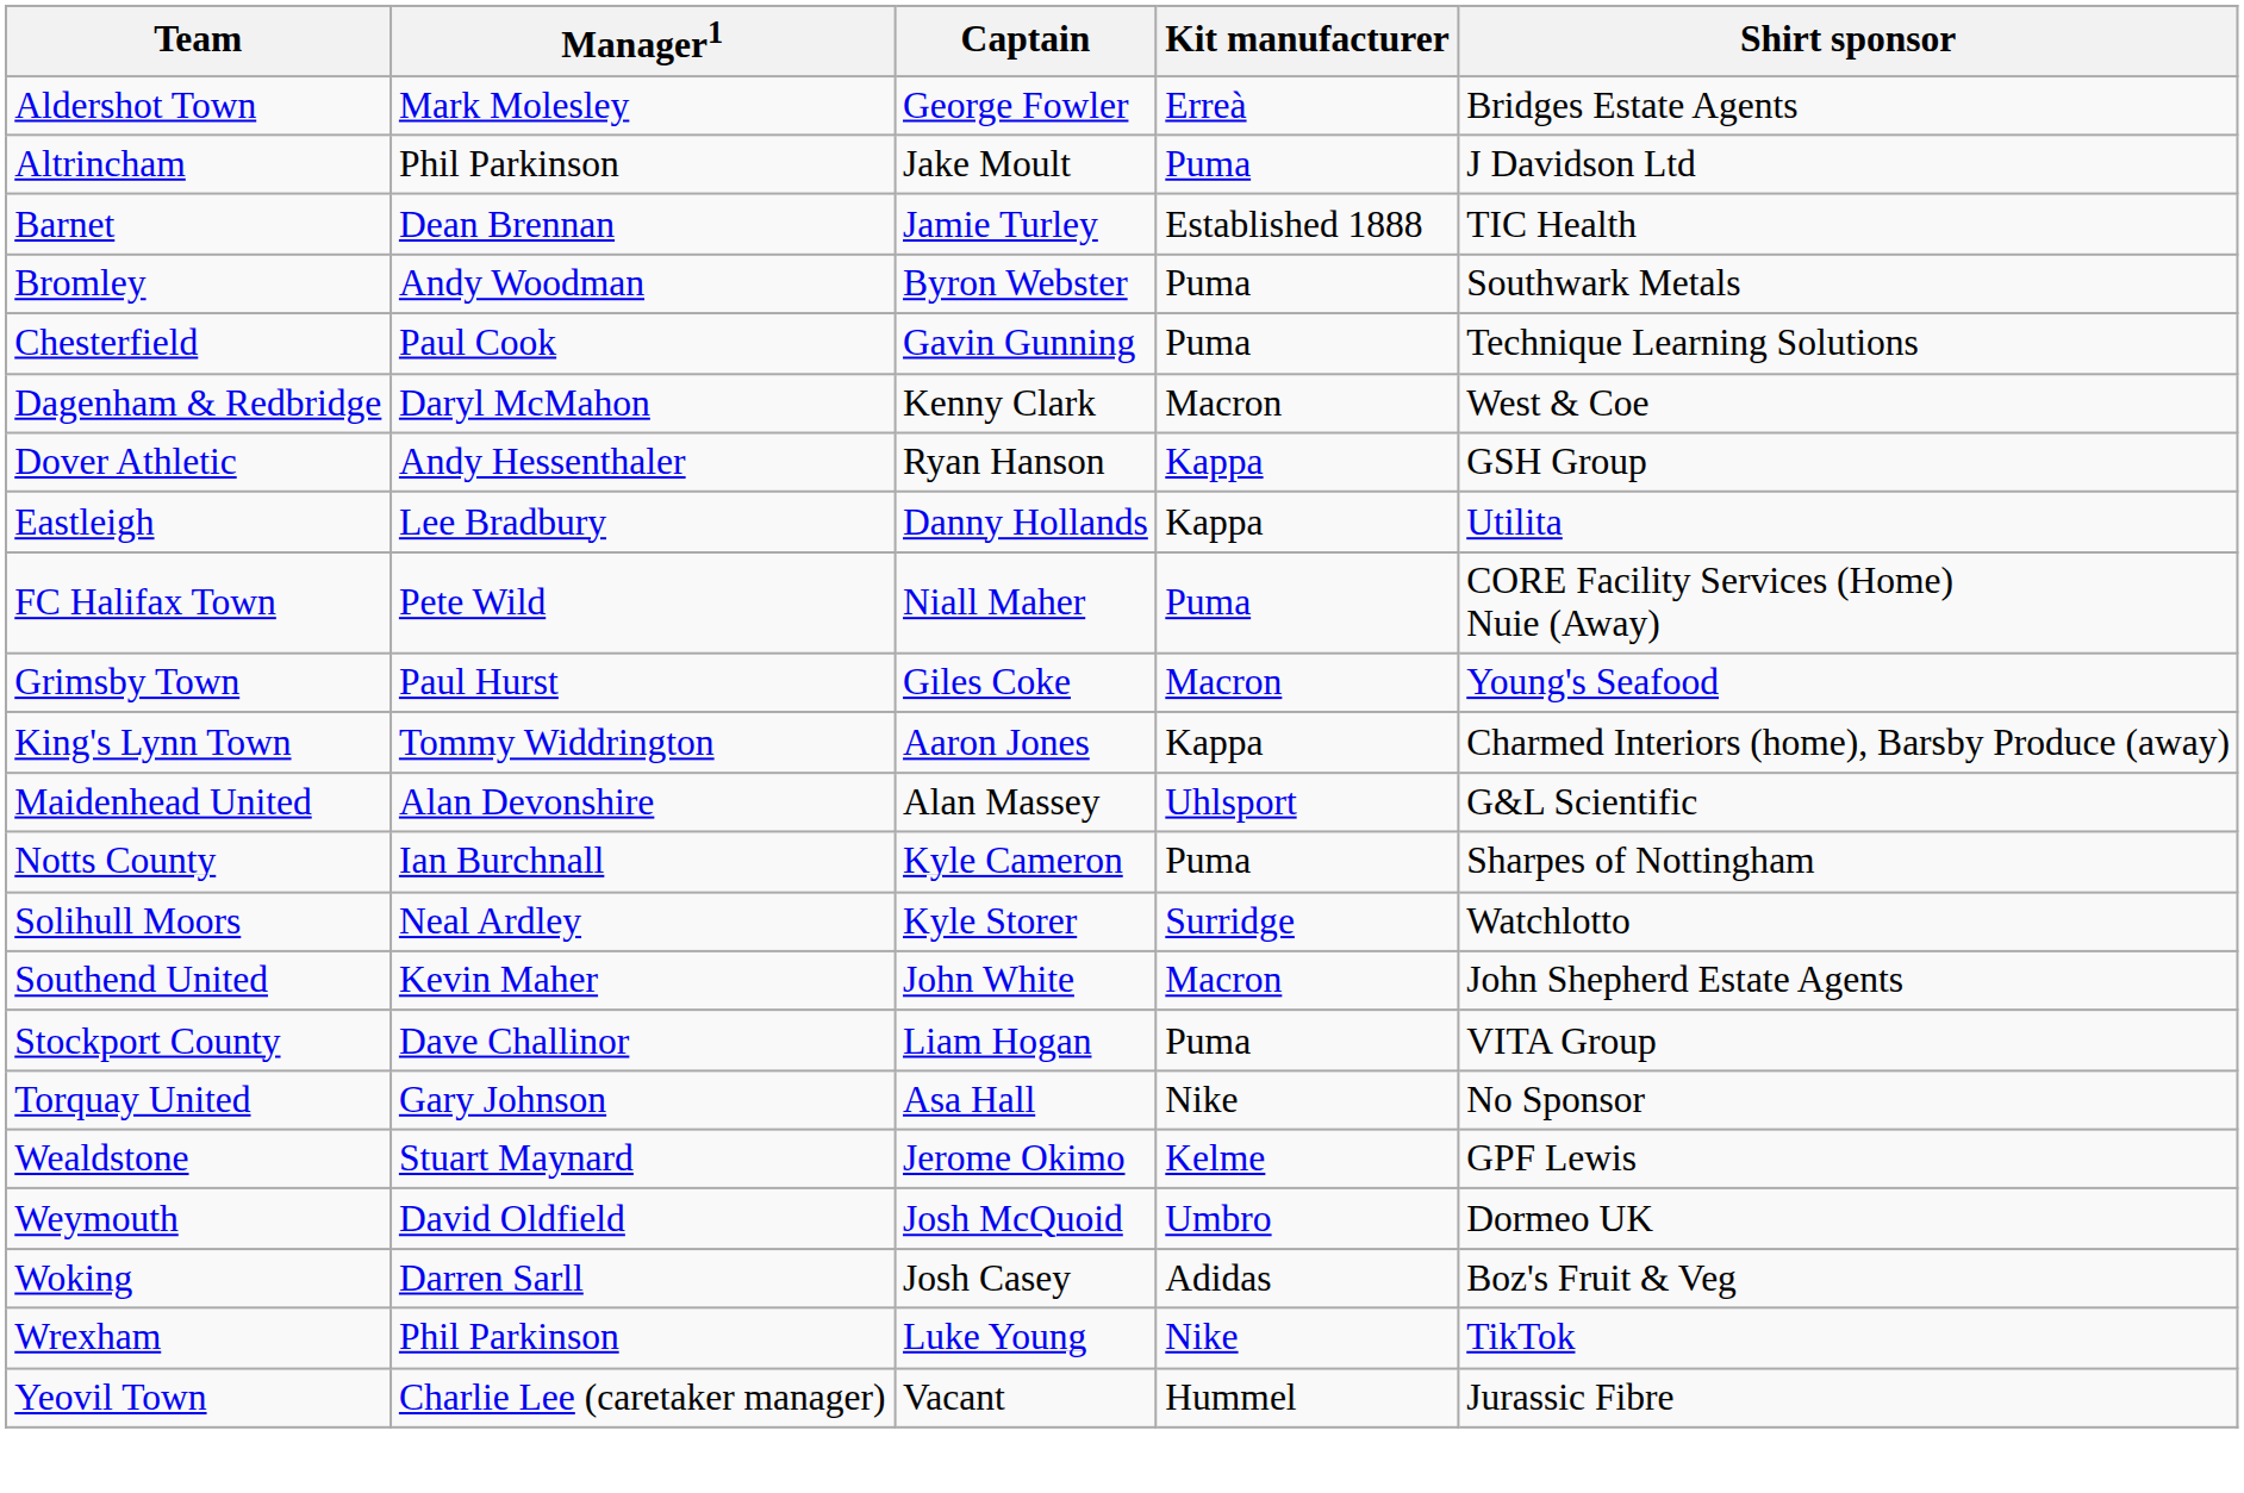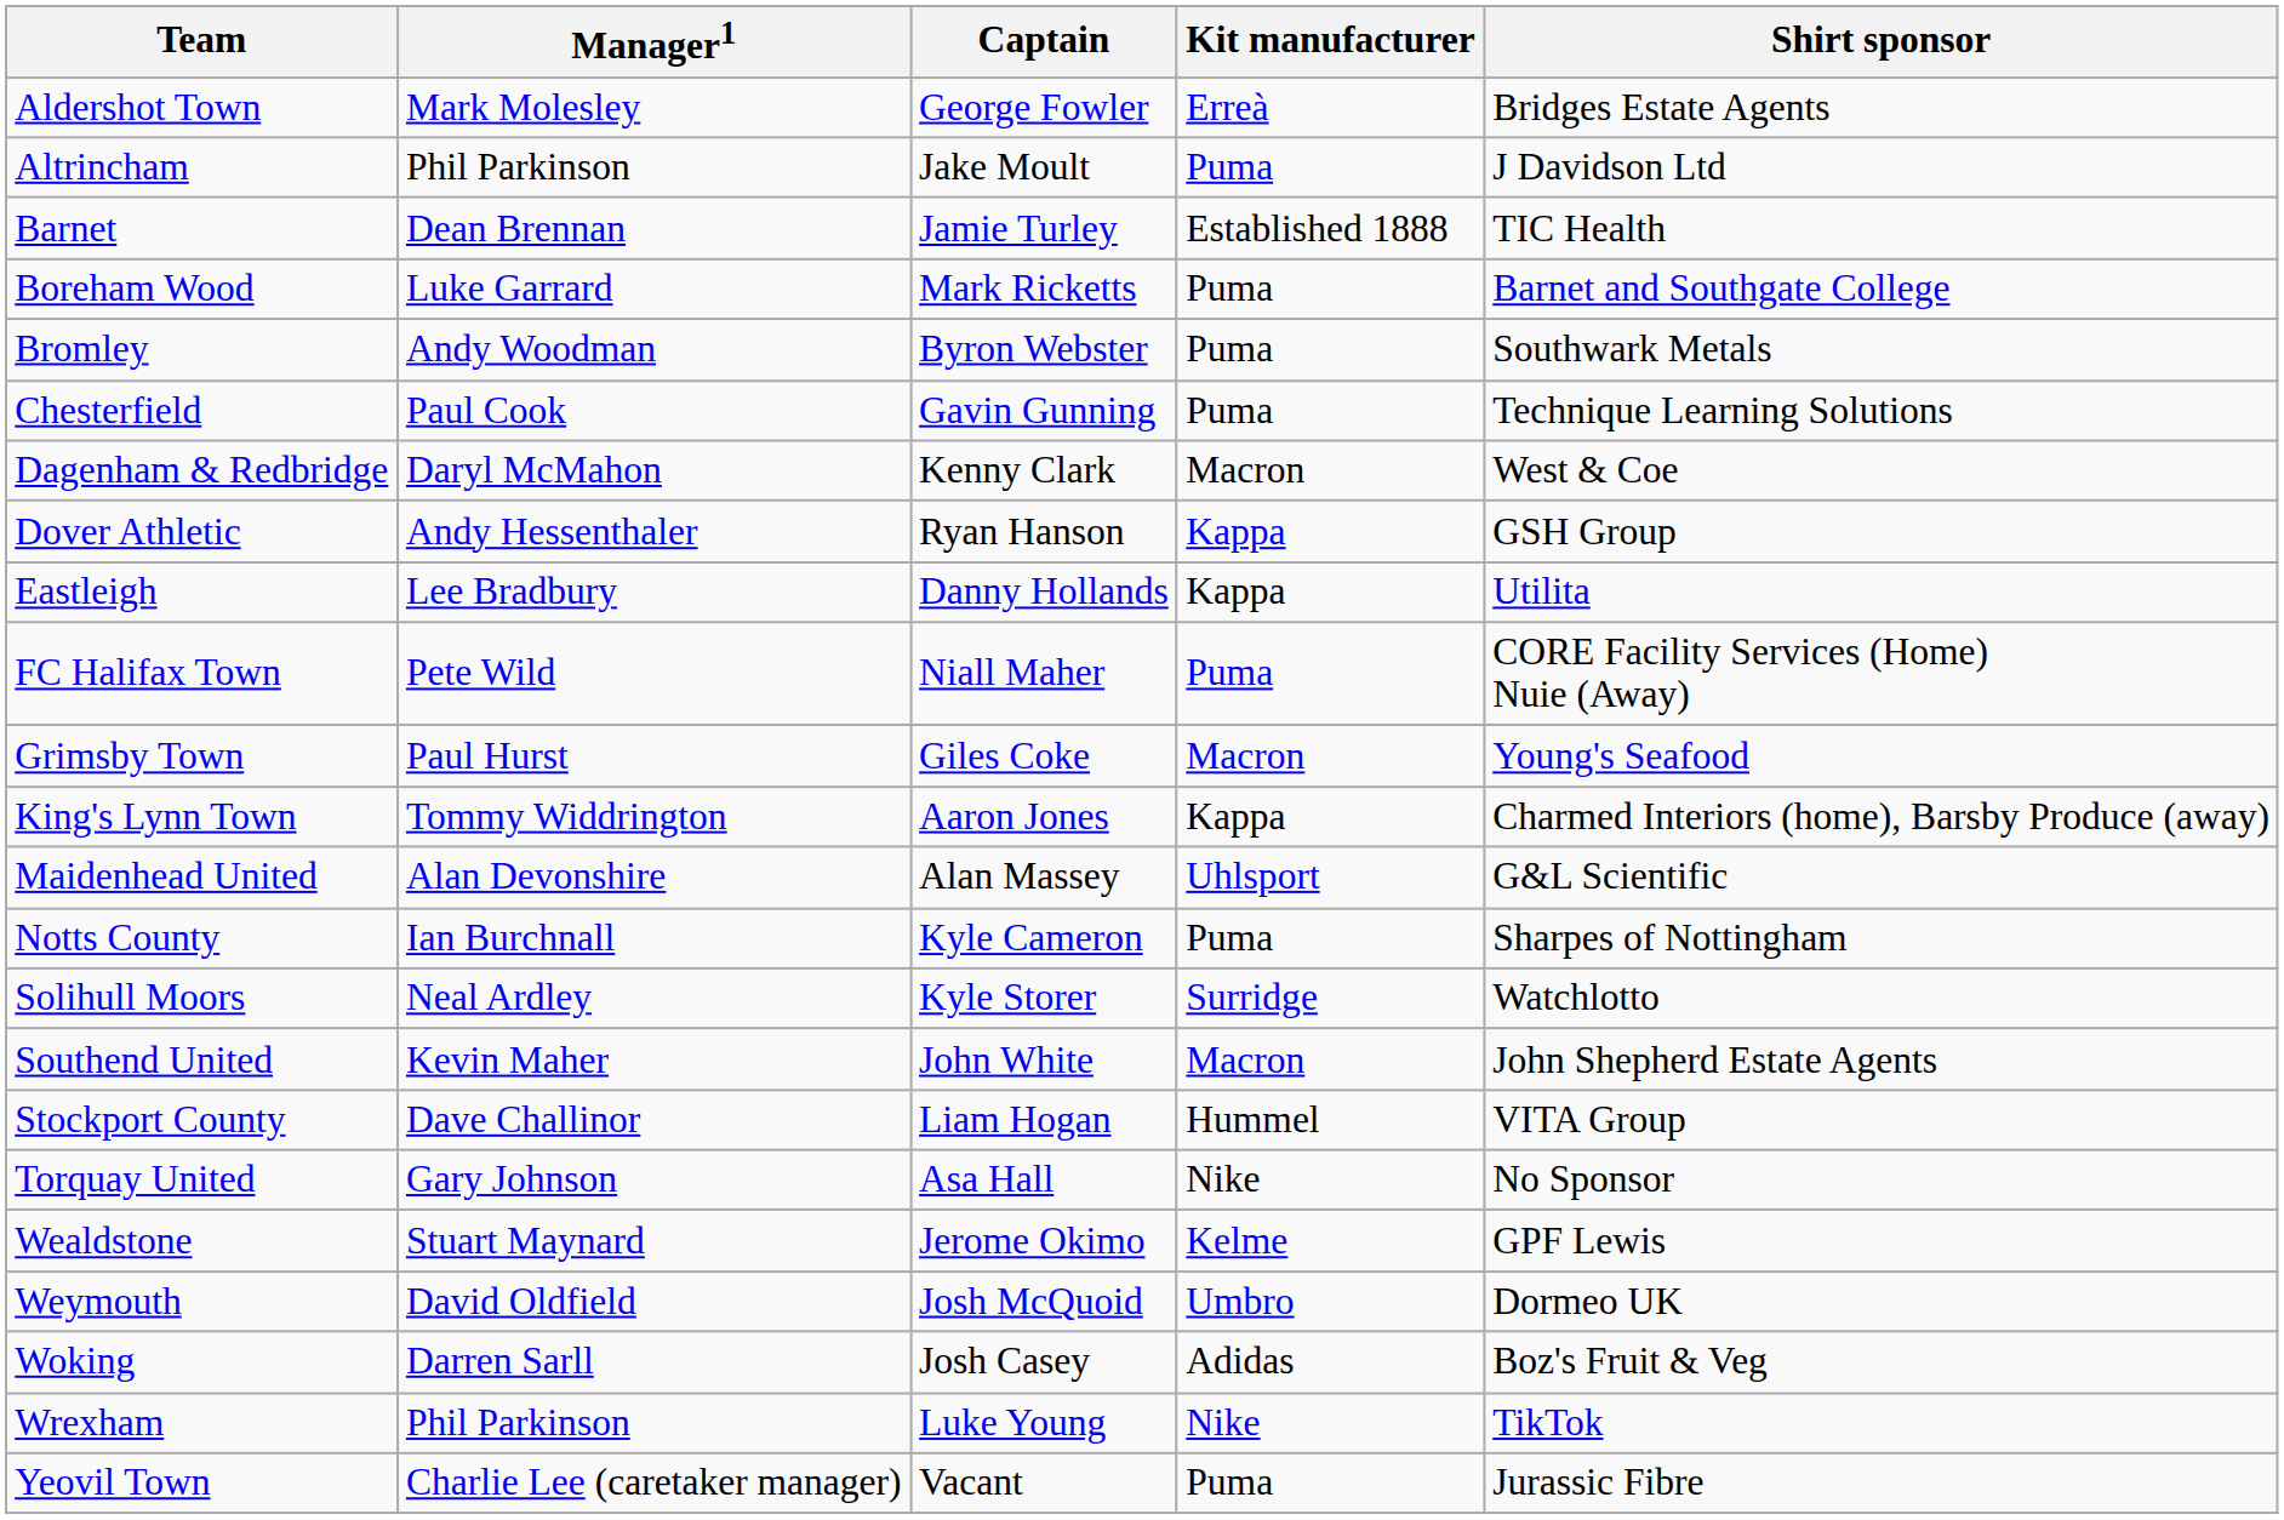+ row: Boreham Wood | Luke Garrard | Mark Ricketts | Puma | Barnet and Southgate College
Stockport County | Kit manufacturer: Puma -> Hummel
Yeovil Town | Kit manufacturer: Hummel -> Puma
